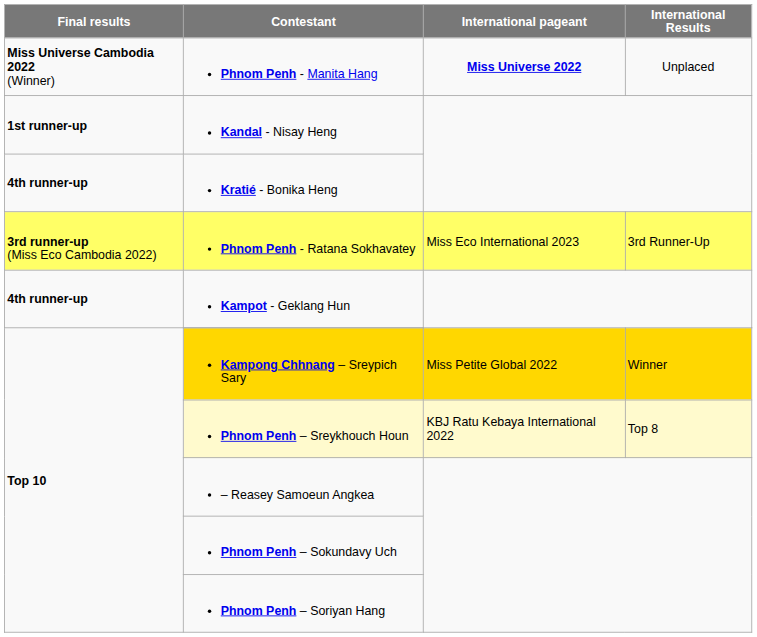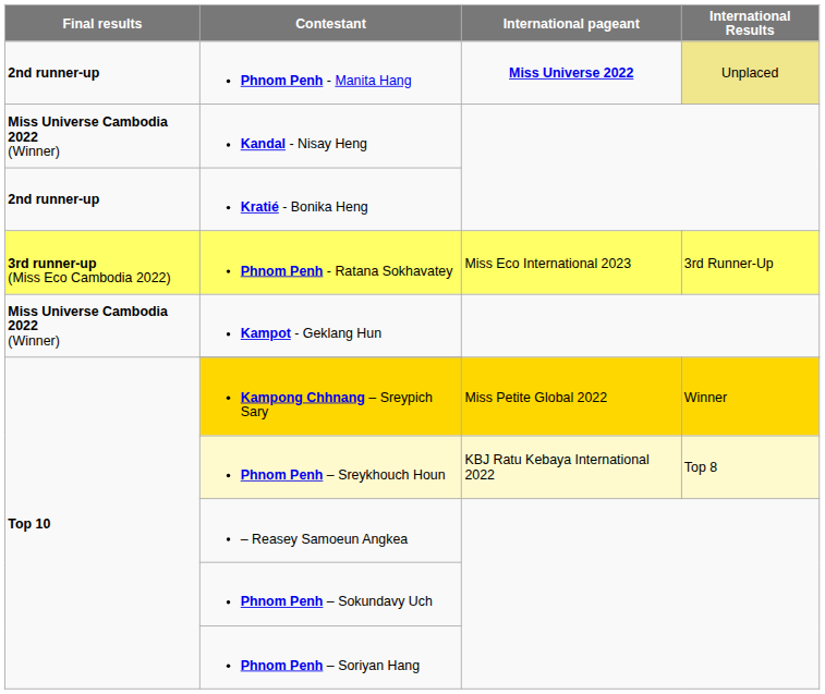Phnom Penh - Manita Hang | Final results: Miss Universe Cambodia 2022 (Winner) -> 2nd runner-up
Phnom Penh - Manita Hang | International Results: no background -> khaki background
Kandal - Nisay Heng | Final results: 1st runner-up -> Miss Universe Cambodia 2022 (Winner)
Kratié - Bonika Heng | Final results: 4th runner-up -> 2nd runner-up
Kampot - Geklang Hun | Final results: 4th runner-up -> Miss Universe Cambodia 2022 (Winner)
